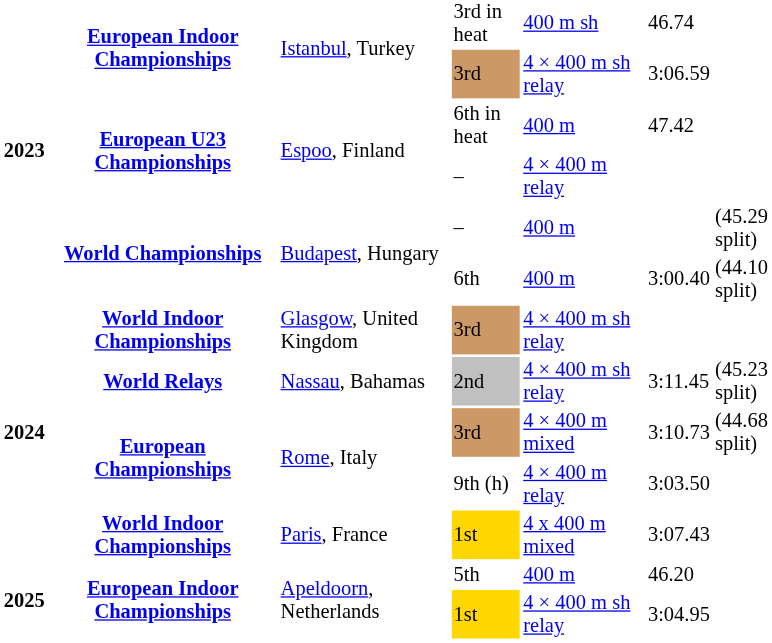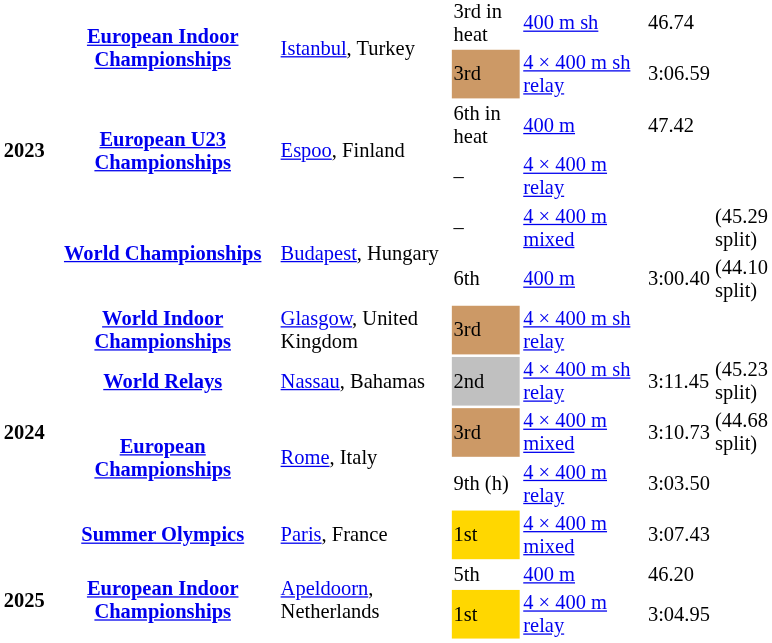Budapest, Hungary / – | column 5: 400 m -> 4 × 400 m mixed
Paris, France | column 2: World Indoor Championships -> Summer Olympics
Paris, France | column 5: 4 x 400 m mixed -> 4 × 400 m mixed
Apeldoorn, Netherlands / 1st | column 5: 4 × 400 m sh relay -> 4 × 400 m relay
